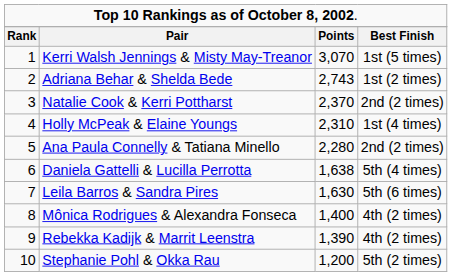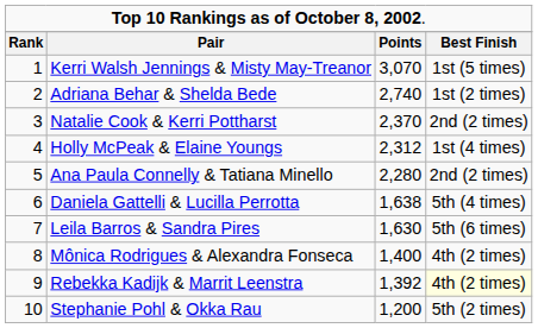Adriana Behar & Shelda Bede | column 3: 2,743 -> 2,740
Holly McPeak & Elaine Youngs | column 3: 2,310 -> 2,312
Rebekka Kadijk & Marrit Leenstra | column 3: 1,390 -> 1,392
Rebekka Kadijk & Marrit Leenstra | column 4: no background -> lightyellow background
